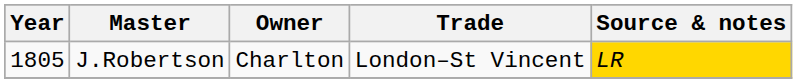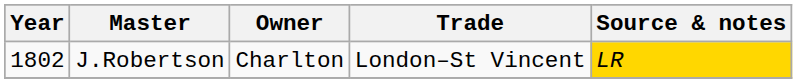J.Robertson | Year: 1805 -> 1802
